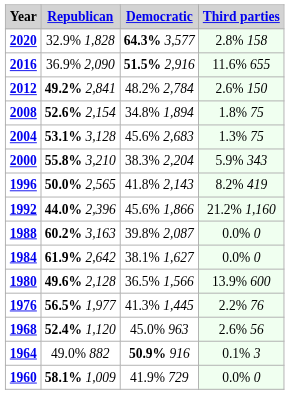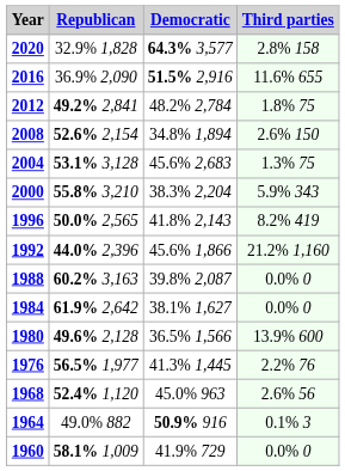2012 | Third parties: 2.6% 150 -> 1.8% 75
2008 | Third parties: 1.8% 75 -> 2.6% 150
